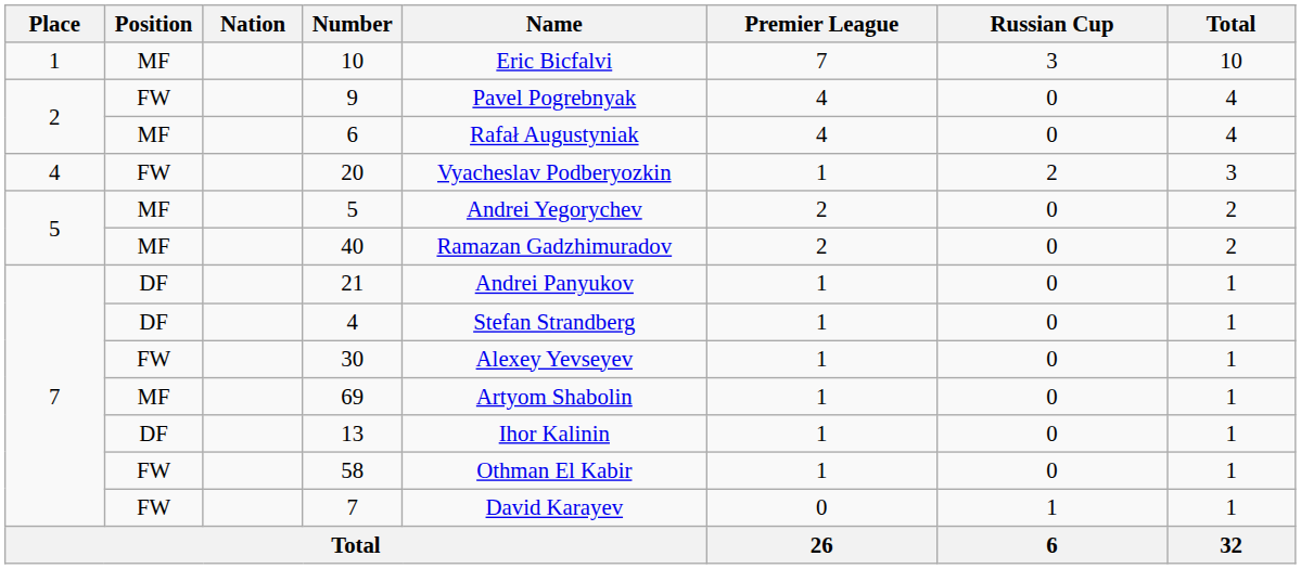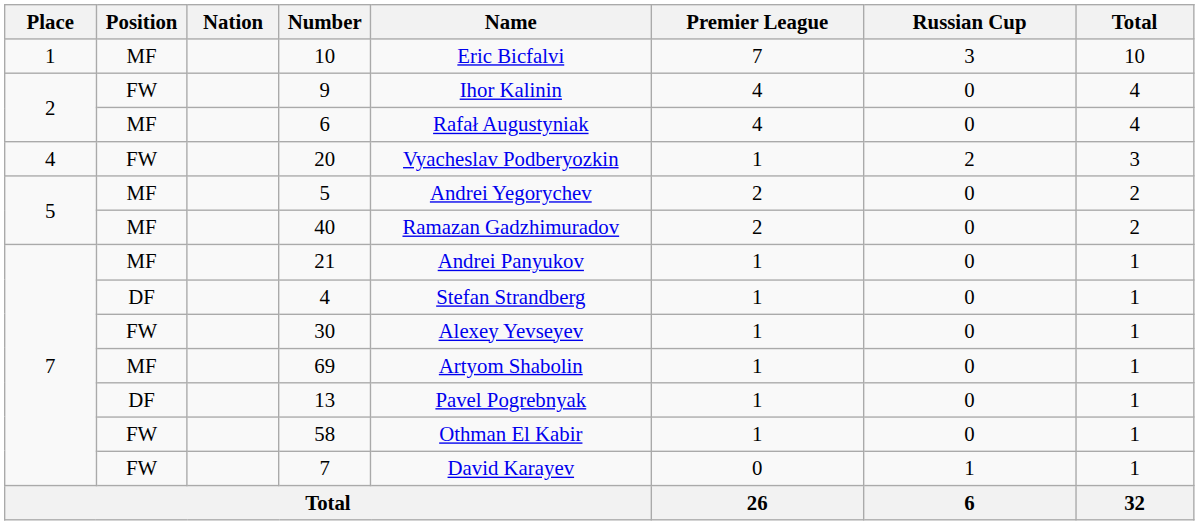9 | Name: Pavel Pogrebnyak -> Ihor Kalinin
21 | Position: DF -> MF
13 | Name: Ihor Kalinin -> Pavel Pogrebnyak
